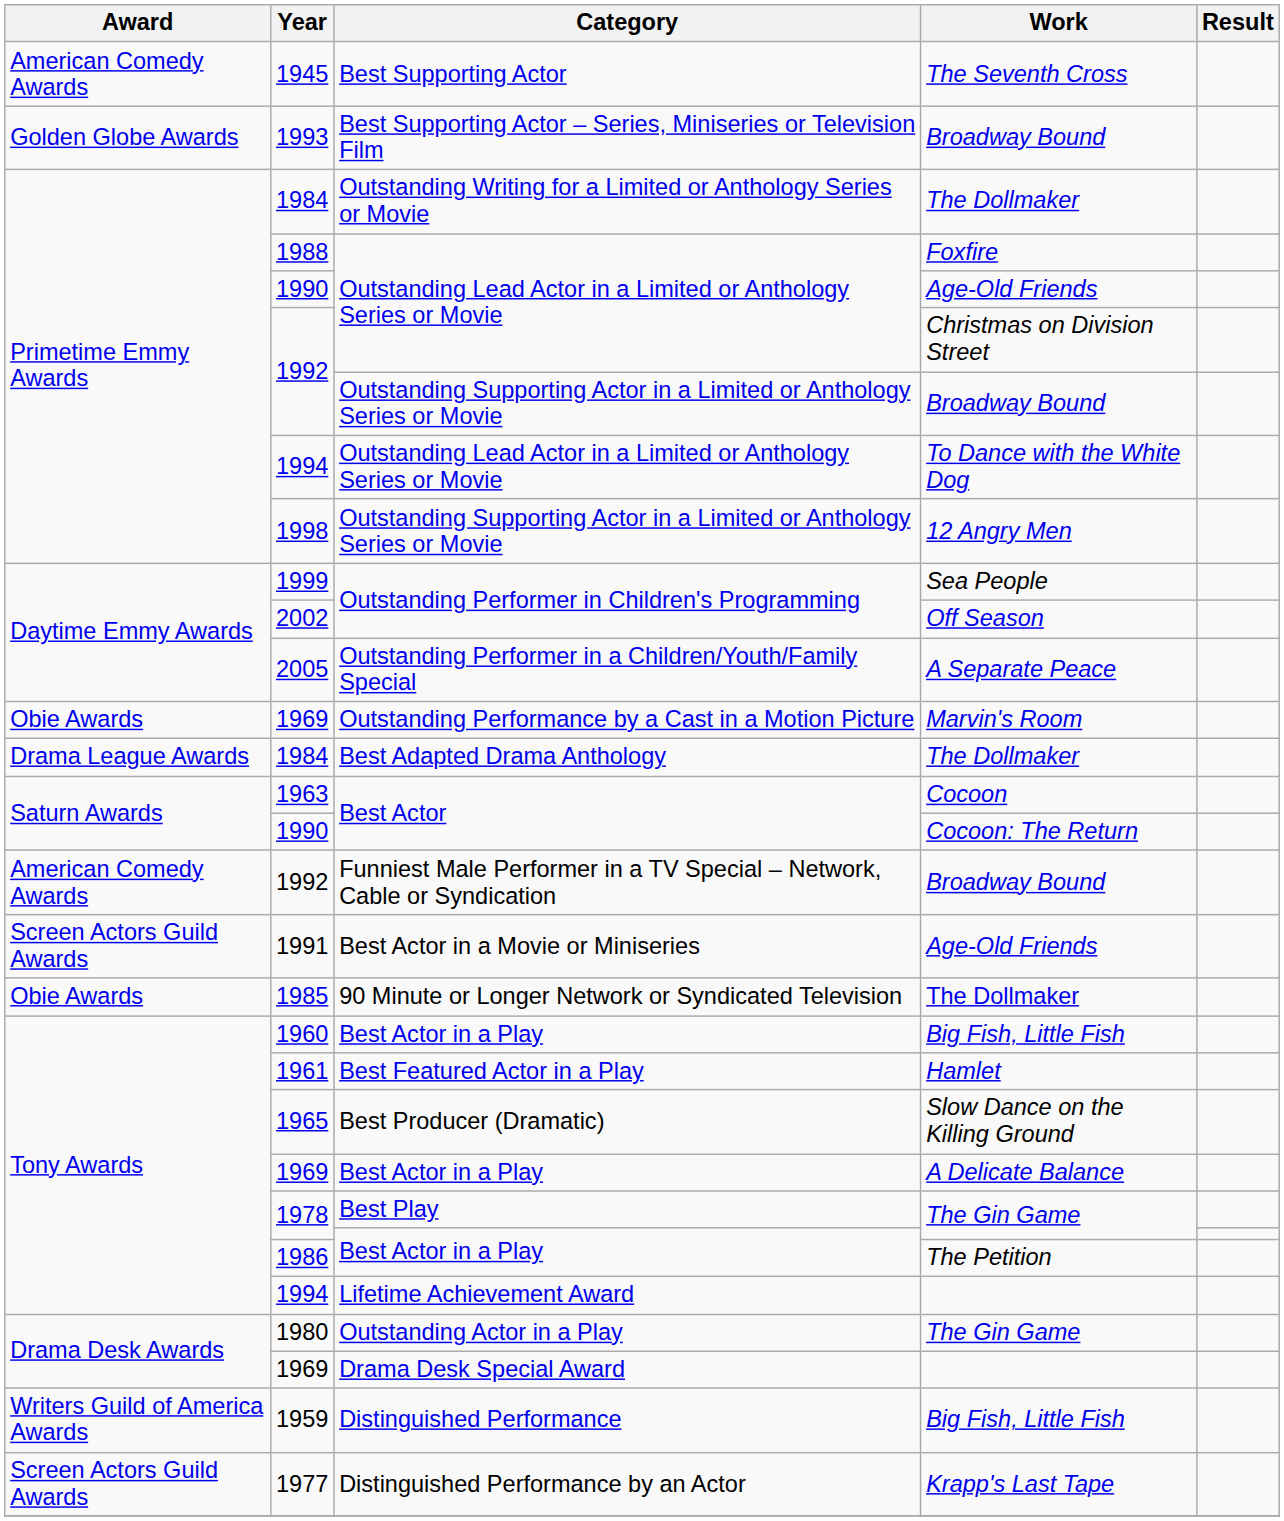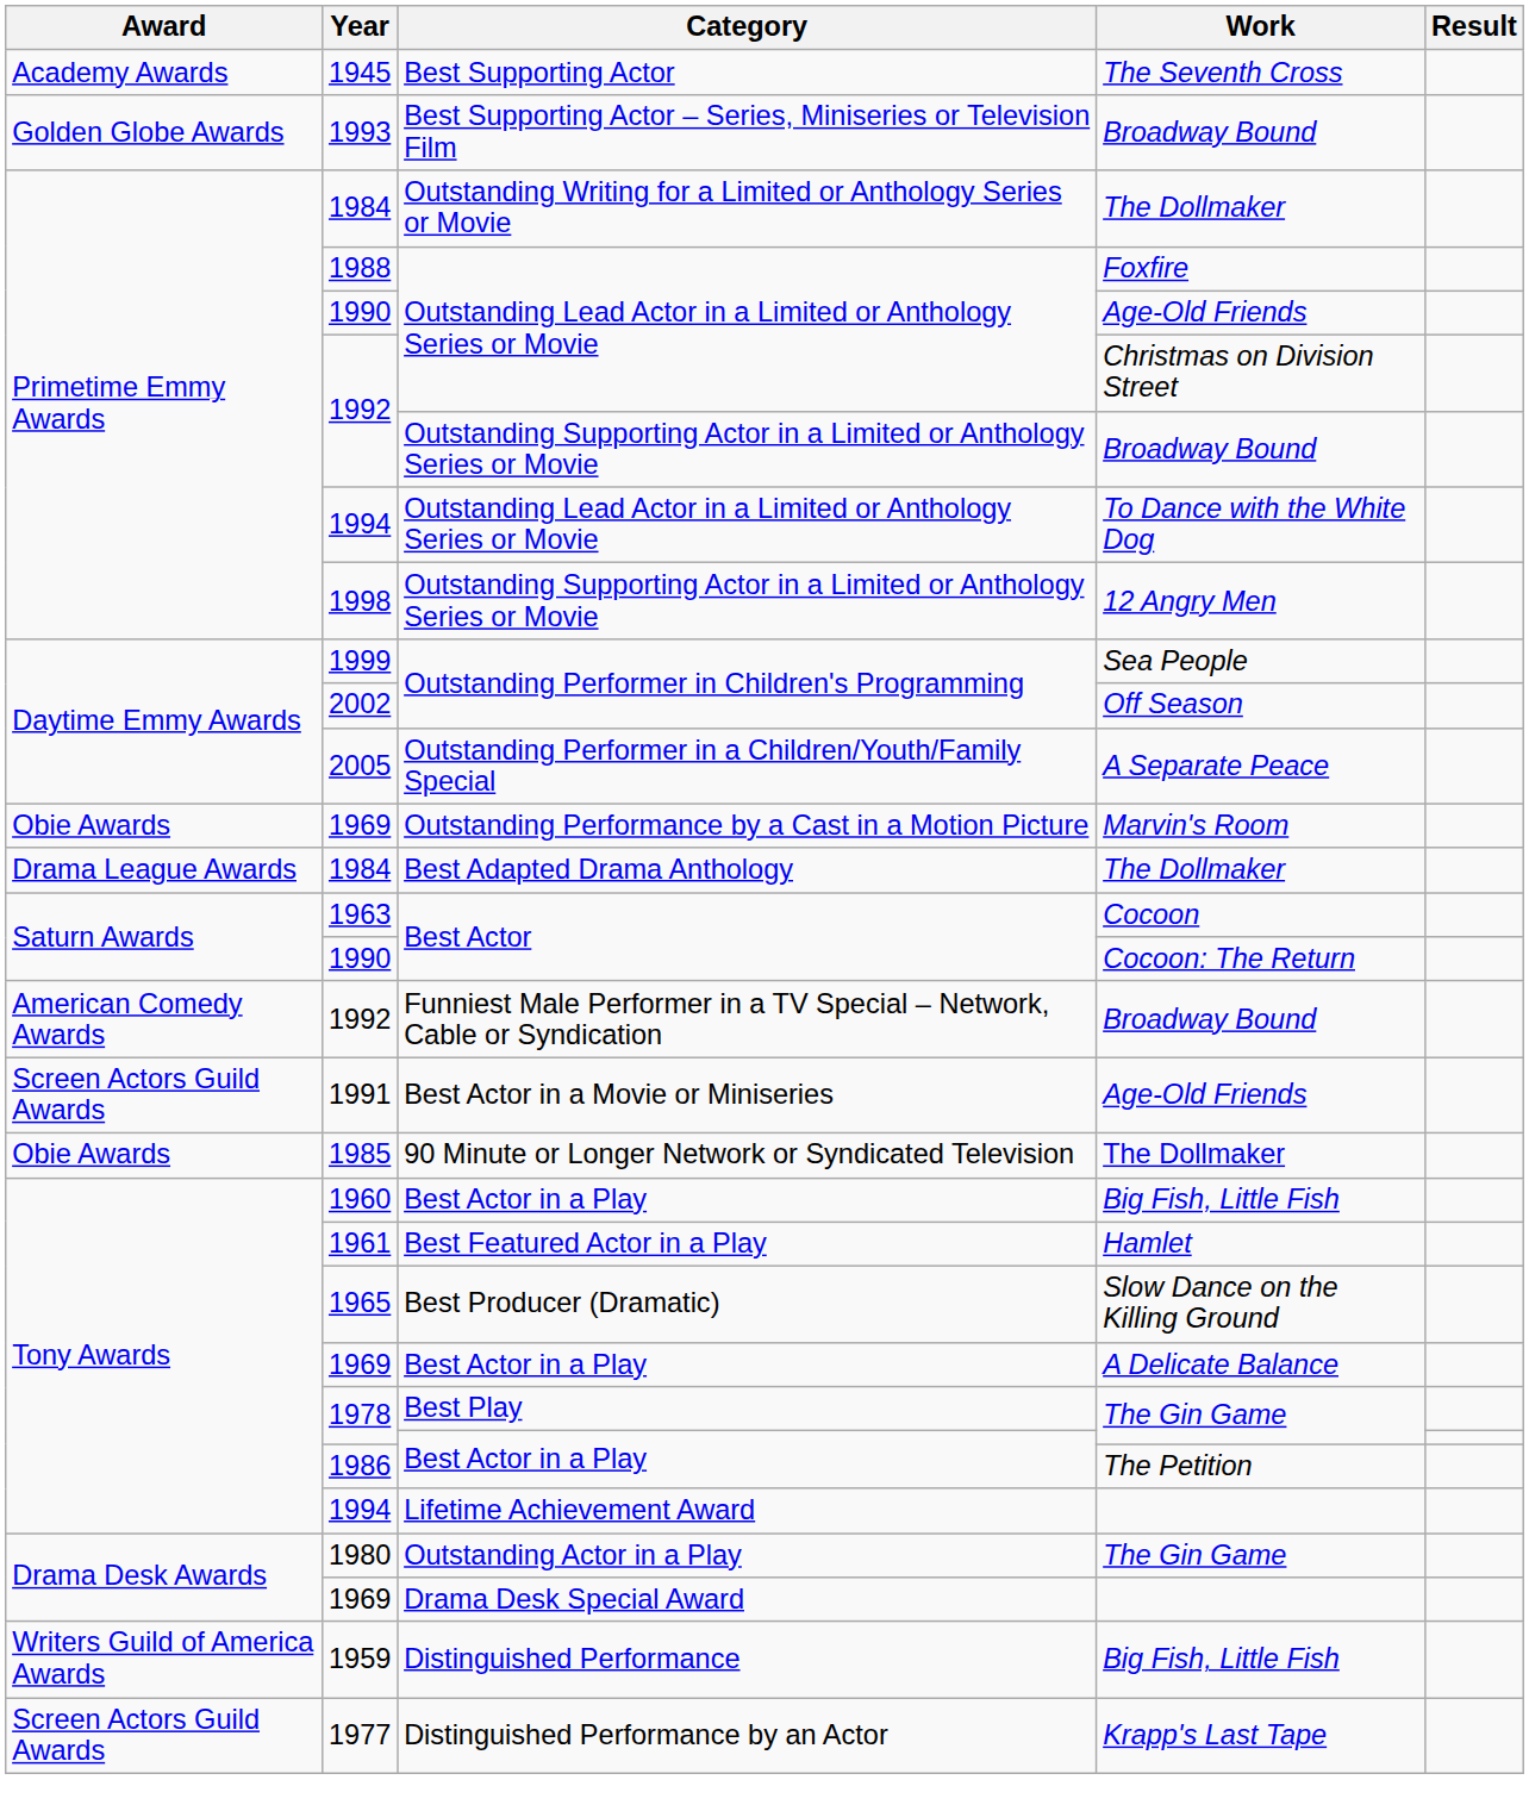Best Supporting Actor | Award: American Comedy Awards -> Academy Awards
